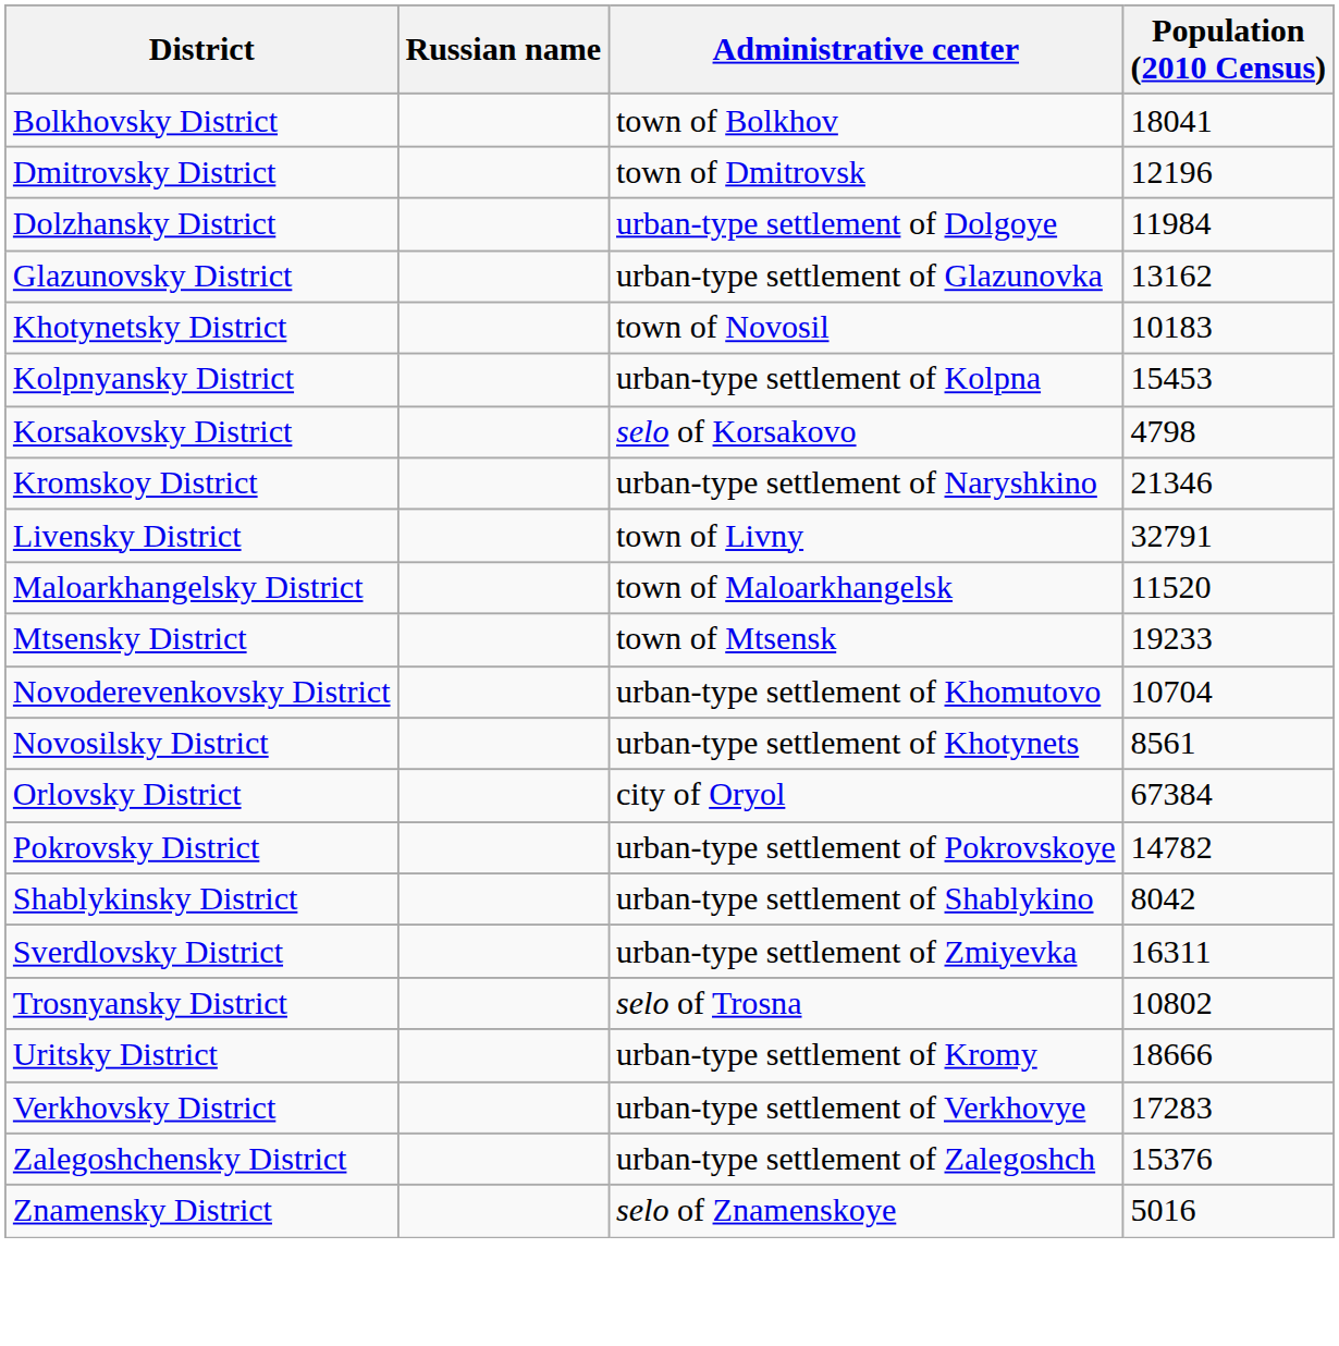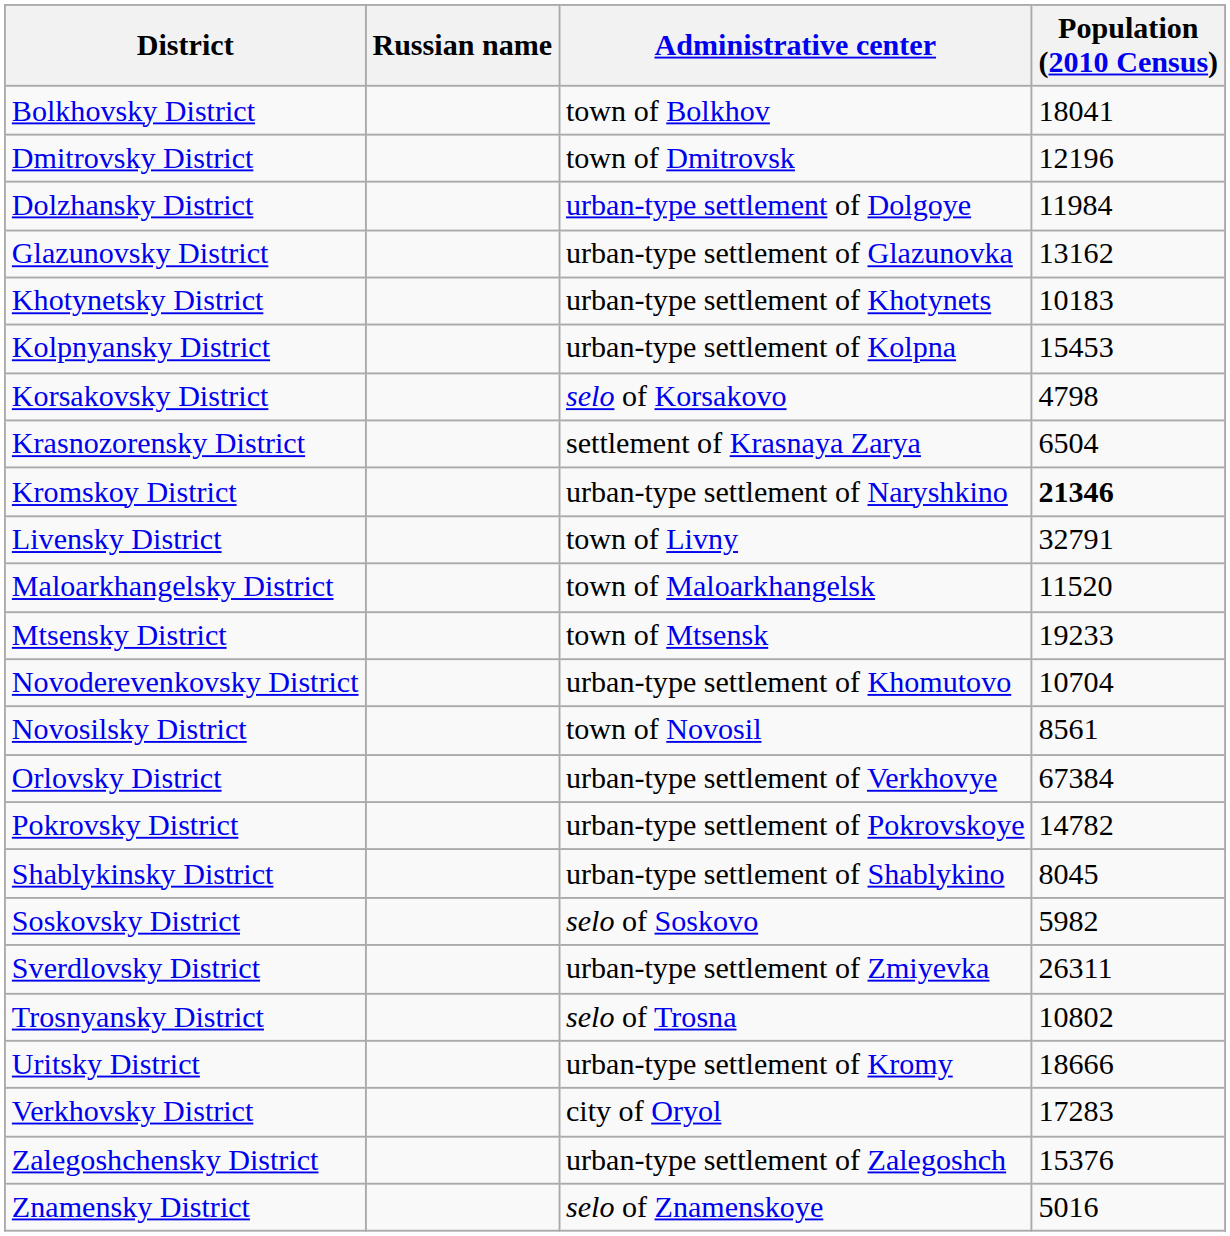Khotynetsky District | Administrative center: town of Novosil -> urban-type settlement of Khotynets
+ row: Krasnozorensky District | settlement of Krasnaya Zarya | 6504
Kromskoy District | Population (2010 Census): normal -> bold
Novosilsky District | Administrative center: urban-type settlement of Khotynets -> town of Novosil
Orlovsky District | Administrative center: city of Oryol -> urban-type settlement of Verkhovye
Shablykinsky District | Population (2010 Census): 8042 -> 8045
+ row: Soskovsky District | selo of Soskovo | 5982
Sverdlovsky District | Population (2010 Census): 16311 -> 26311
Verkhovsky District | Administrative center: urban-type settlement of Verkhovye -> city of Oryol
